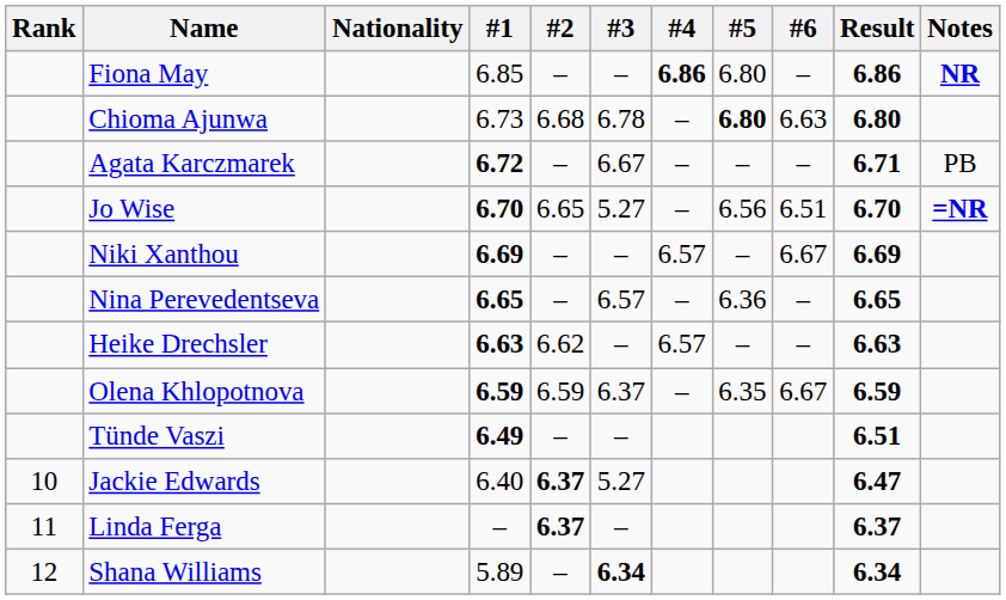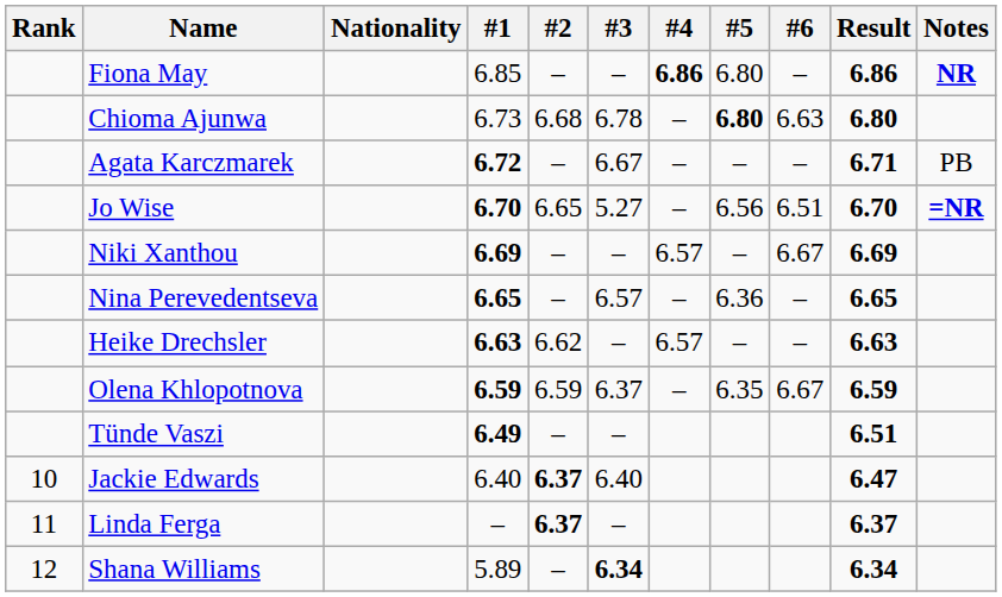Jackie Edwards | #3: 5.27 -> 6.40
